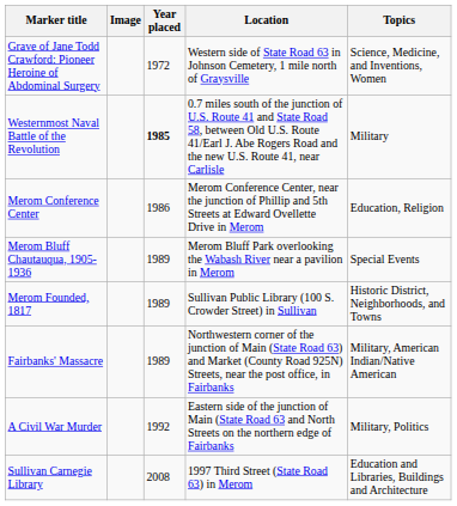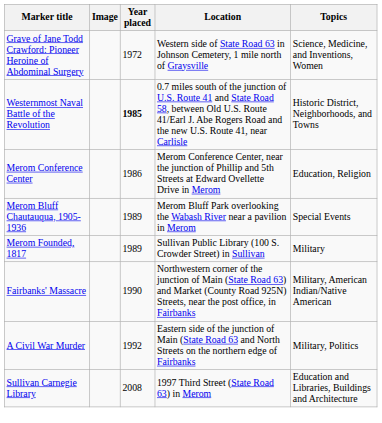Westernmost Naval Battle of the Revolution | Topics: Military -> Historic District, Neighborhoods, and Towns
Merom Founded, 1817 | Topics: Historic District, Neighborhoods, and Towns -> Military
Fairbanks' Massacre | Year placed: 1989 -> 1990
